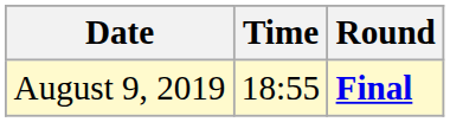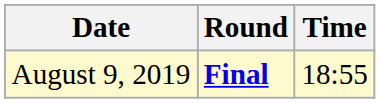columns swapped: Time <-> Round
